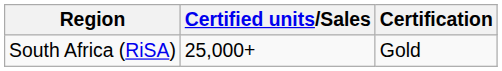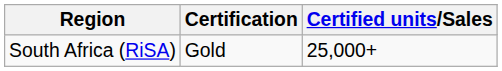columns swapped: Certification <-> Certified units/Sales
